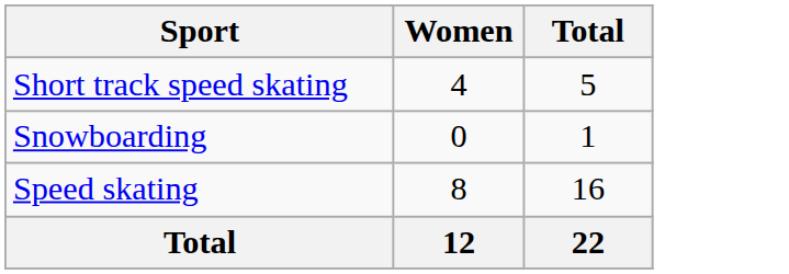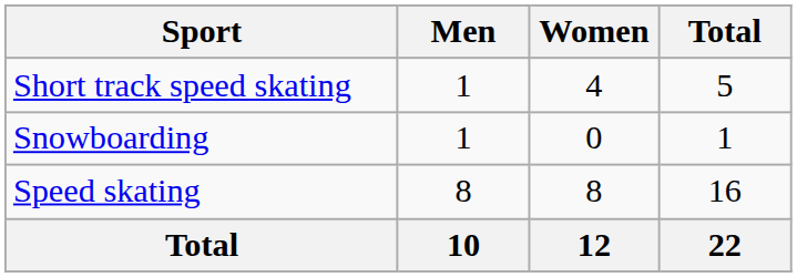+ column: Men | 1 | 1 | 8 | 10
